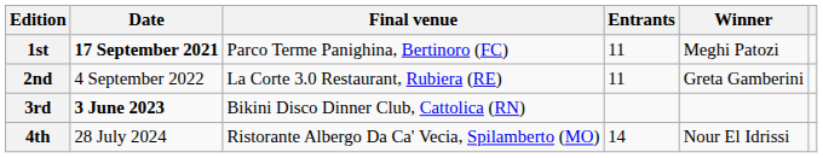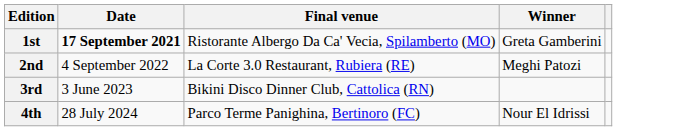- column: Entrants | 11 | 11 | 14
1st | Final venue: Parco Terme Panighina, Bertinoro (FC) -> Ristorante Albergo Da Ca' Vecia, Spilamberto (MO)
1st | Winner: Meghi Patozi -> Greta Gamberini
2nd | Winner: Greta Gamberini -> Meghi Patozi
3rd | Date: bold -> normal
4th | Final venue: Ristorante Albergo Da Ca' Vecia, Spilamberto (MO) -> Parco Terme Panighina, Bertinoro (FC)
